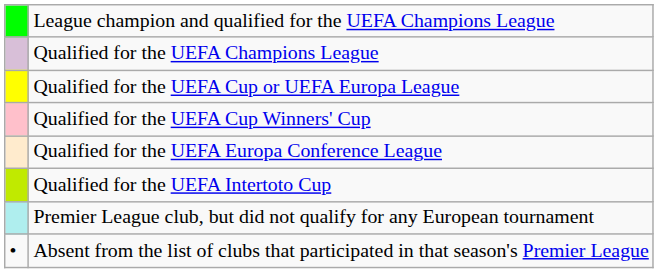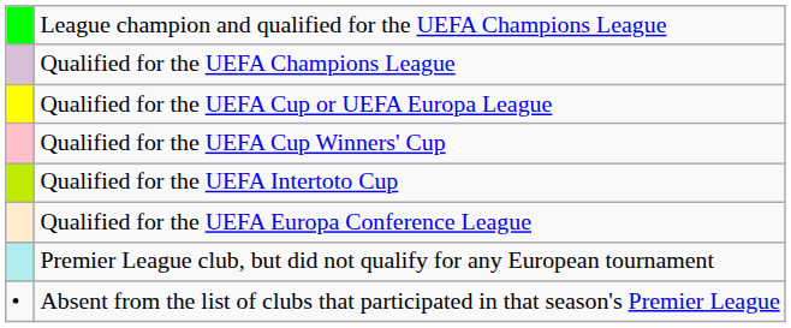rows swapped: Qualified for the UEFA Intertoto Cup <-> Qualified for the UEFA Europa Conference League
